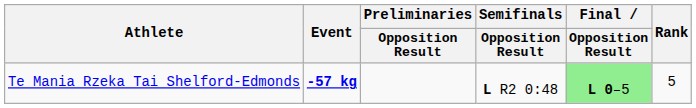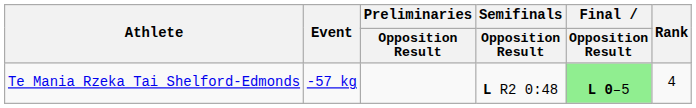Te Mania Rzeka Tai Shelford-Edmonds | Event: bold -> normal
Te Mania Rzeka Tai Shelford-Edmonds | Rank: 5 -> 4
